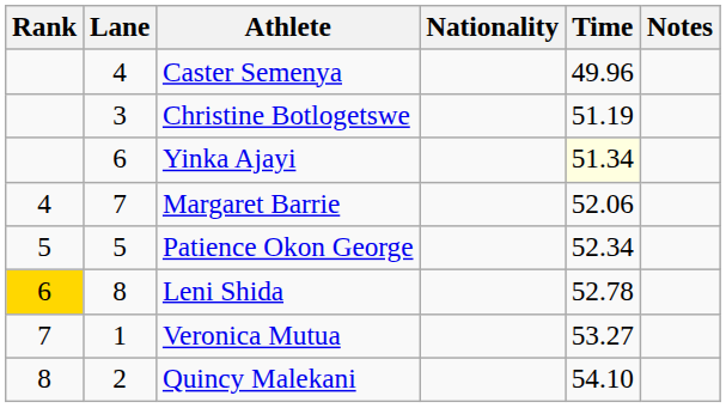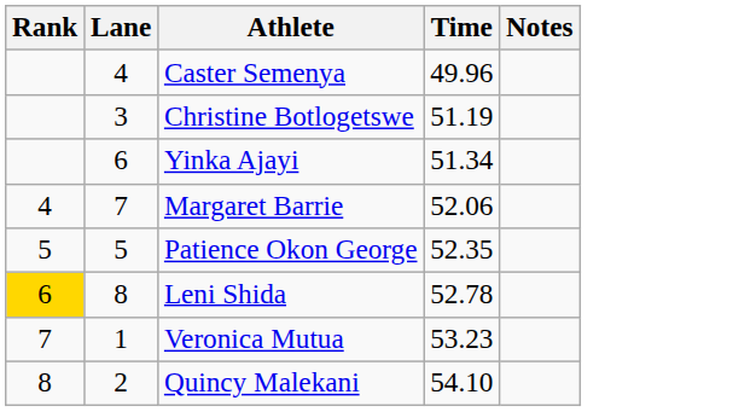- column: Nationality
Yinka Ajayi | Time: lightyellow background -> no background
Patience Okon George | Time: 52.34 -> 52.35
Veronica Mutua | Time: 53.27 -> 53.23
